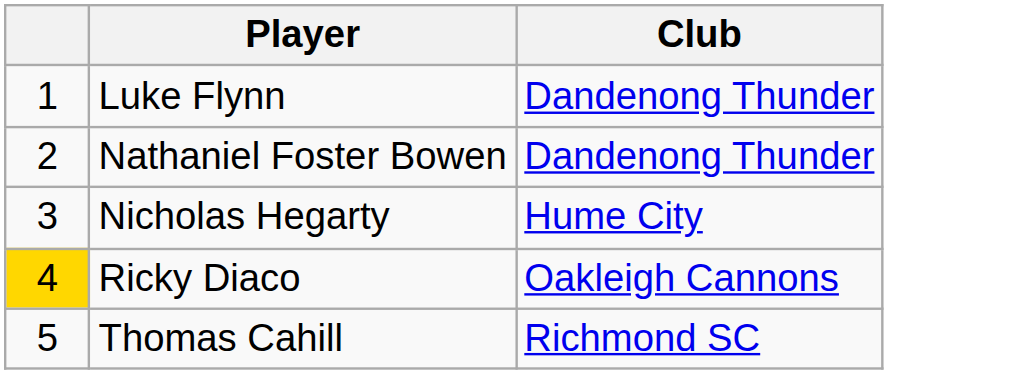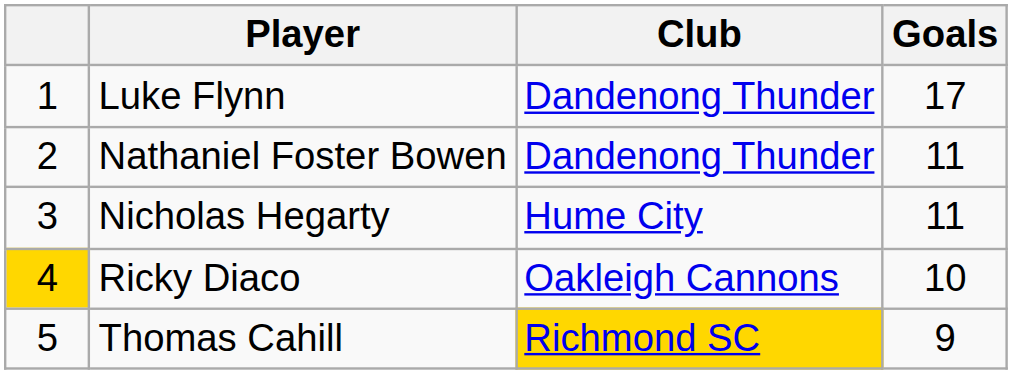+ column: Goals | 17 | 11 | 11 | 10 | 9
Thomas Cahill | Club: no background -> gold background
